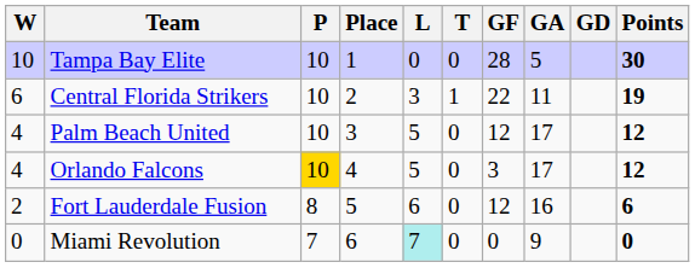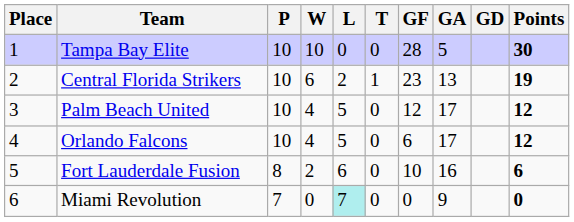columns swapped: Place <-> W
Central Florida Strikers | L: 3 -> 2
Central Florida Strikers | GF: 22 -> 23
Central Florida Strikers | GA: 11 -> 13
Orlando Falcons | P: gold background -> no background
Orlando Falcons | GF: 3 -> 6
Fort Lauderdale Fusion | GF: 12 -> 10
